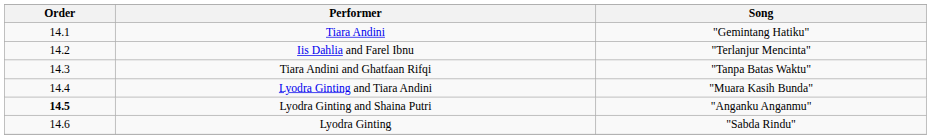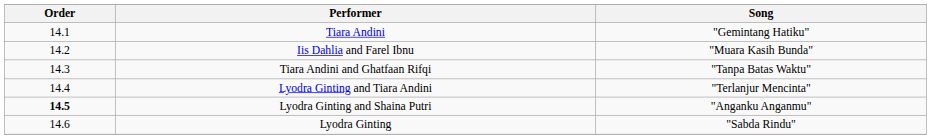Iis Dahlia and Farel Ibnu | Song: "Terlanjur Mencinta" -> "Muara Kasih Bunda"
Lyodra Ginting and Tiara Andini | Song: "Muara Kasih Bunda" -> "Terlanjur Mencinta"
